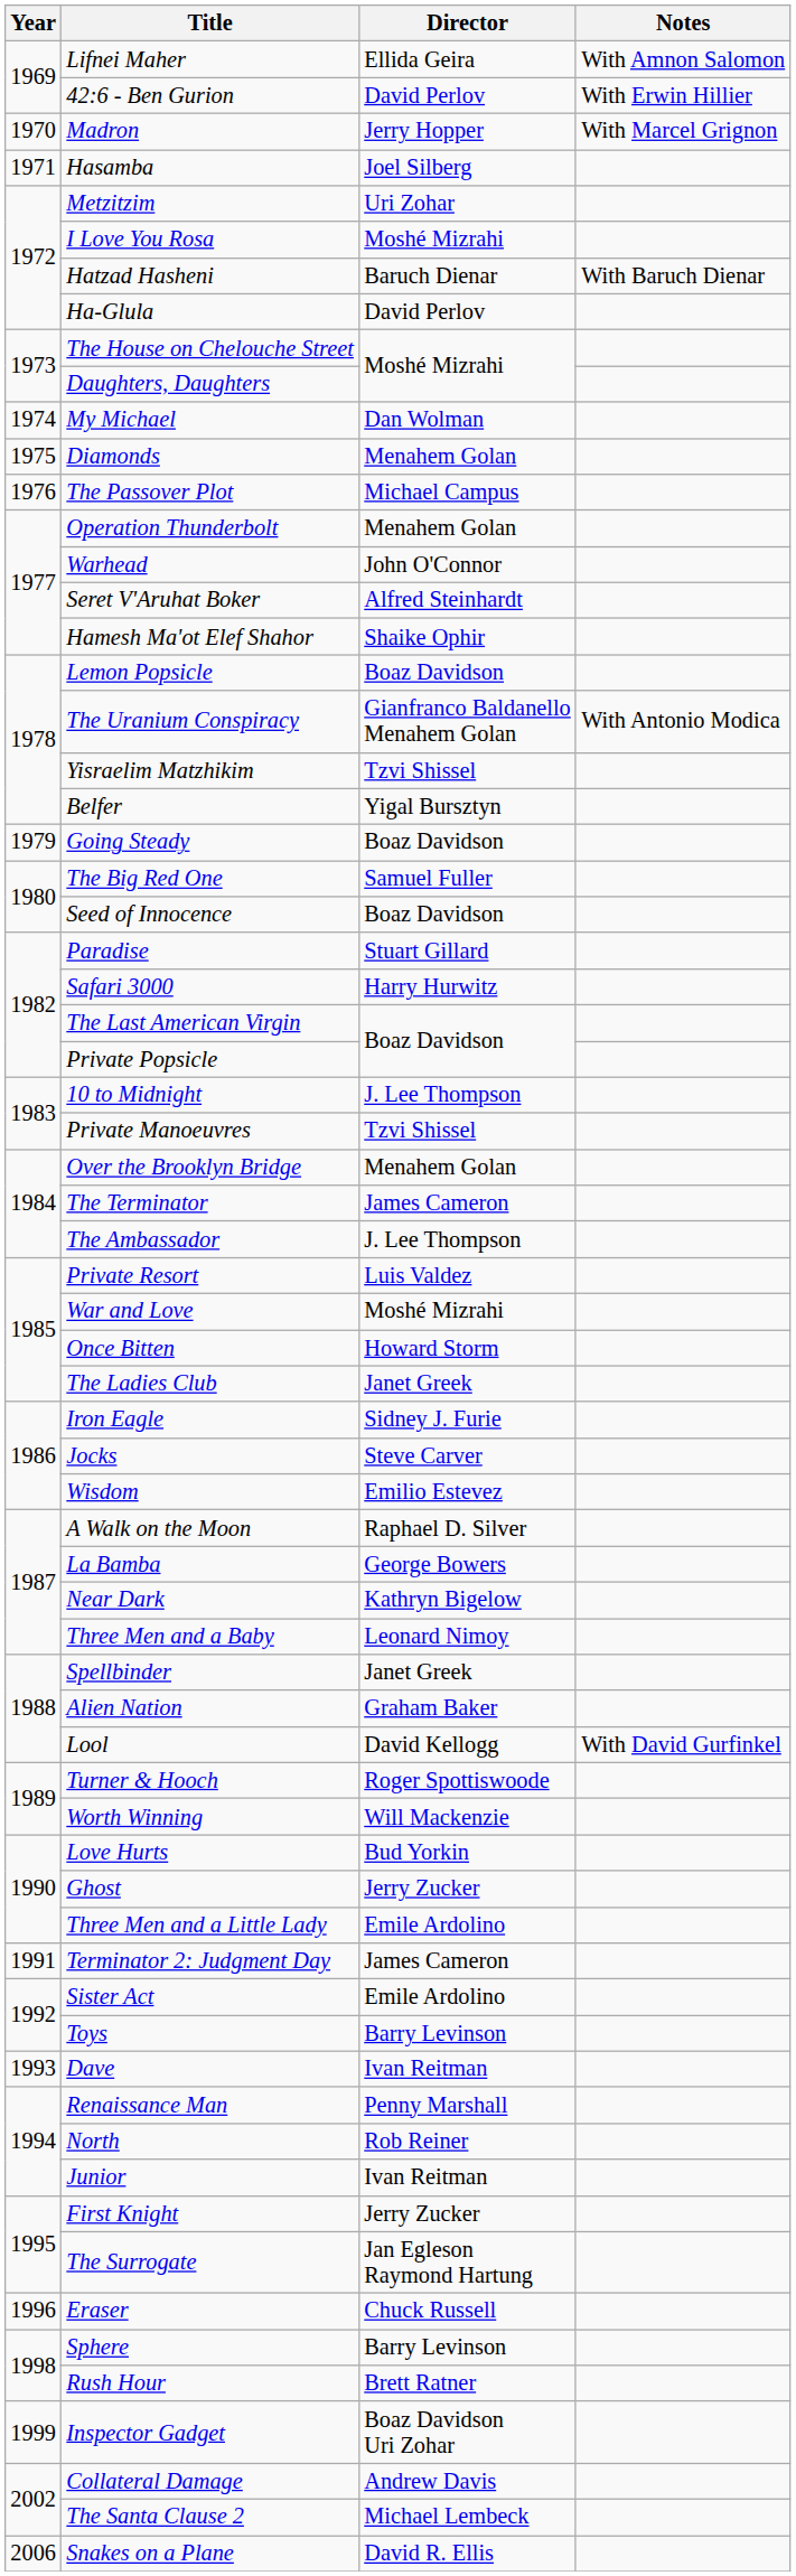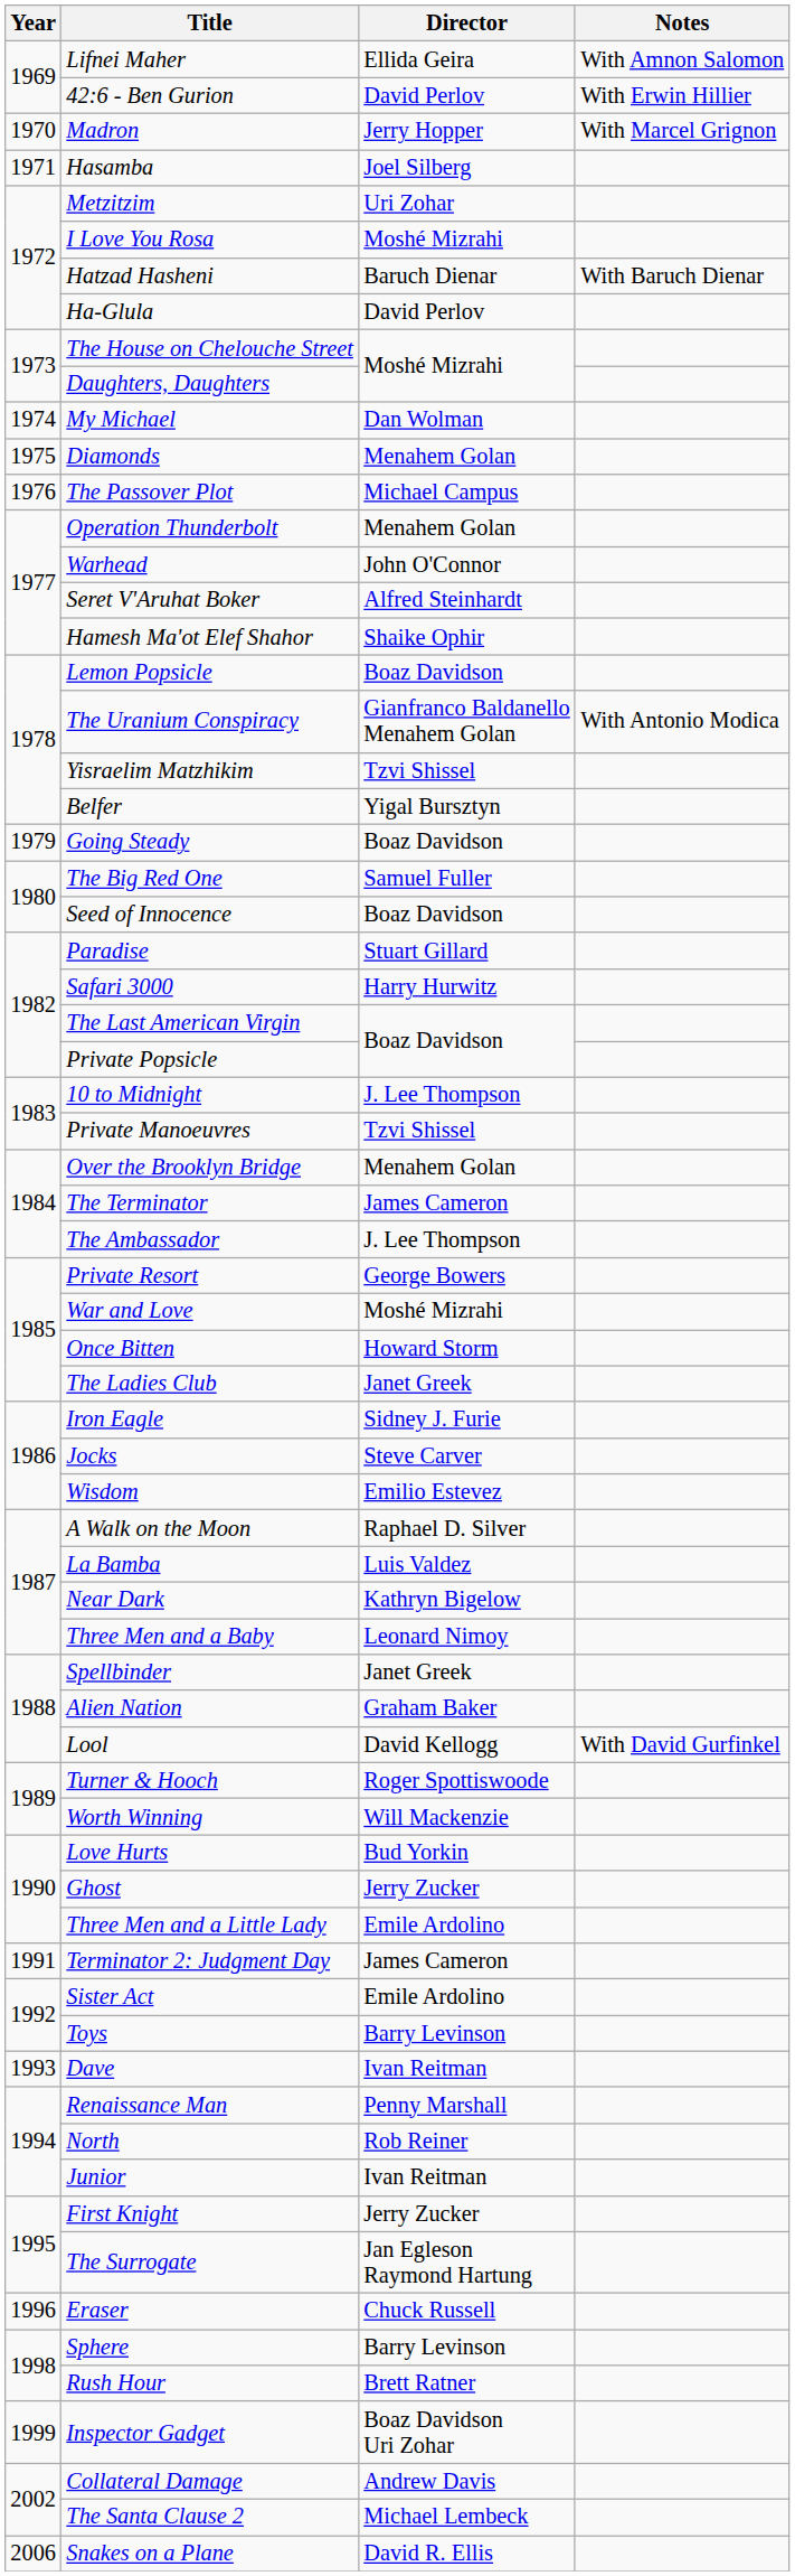Private Resort | Director: Luis Valdez -> George Bowers
La Bamba | Director: George Bowers -> Luis Valdez
